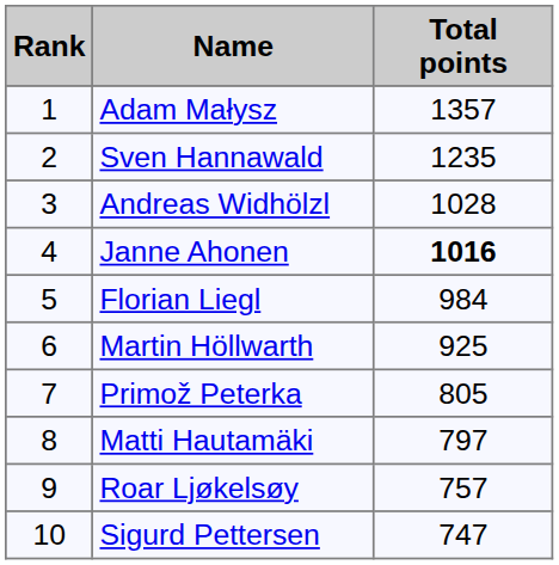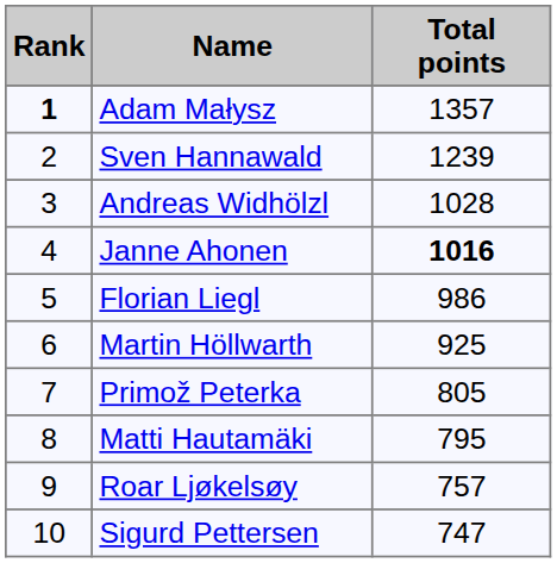Adam Małysz | Rank: normal -> bold
Sven Hannawald | Total points: 1235 -> 1239
Florian Liegl | Total points: 984 -> 986
Matti Hautamäki | Total points: 797 -> 795
